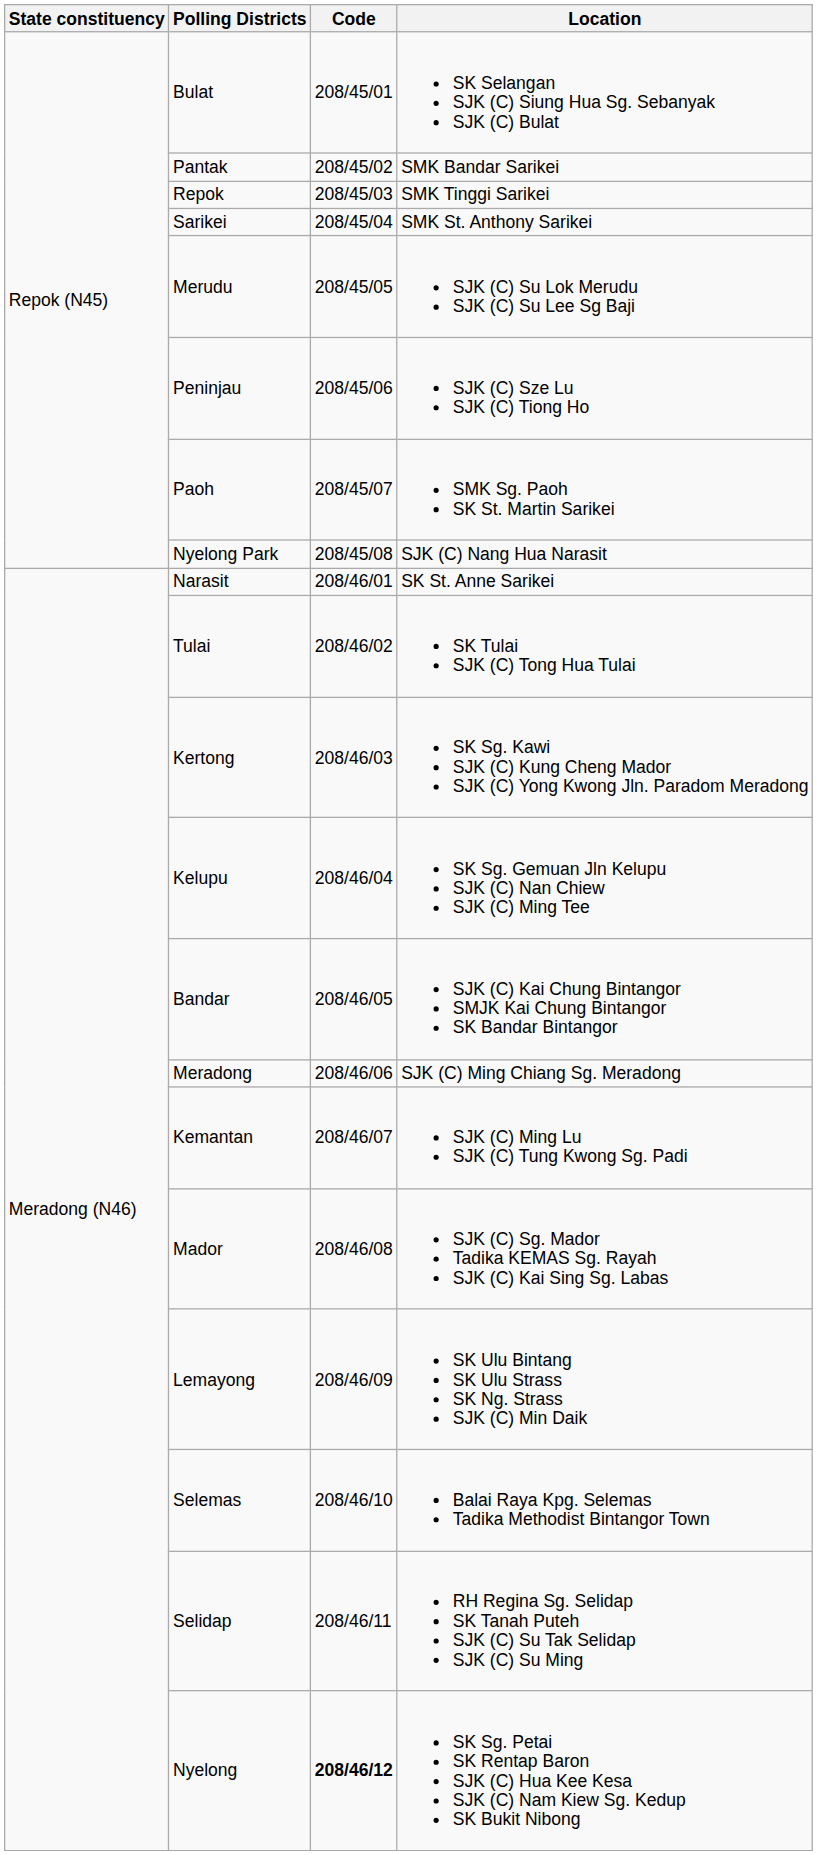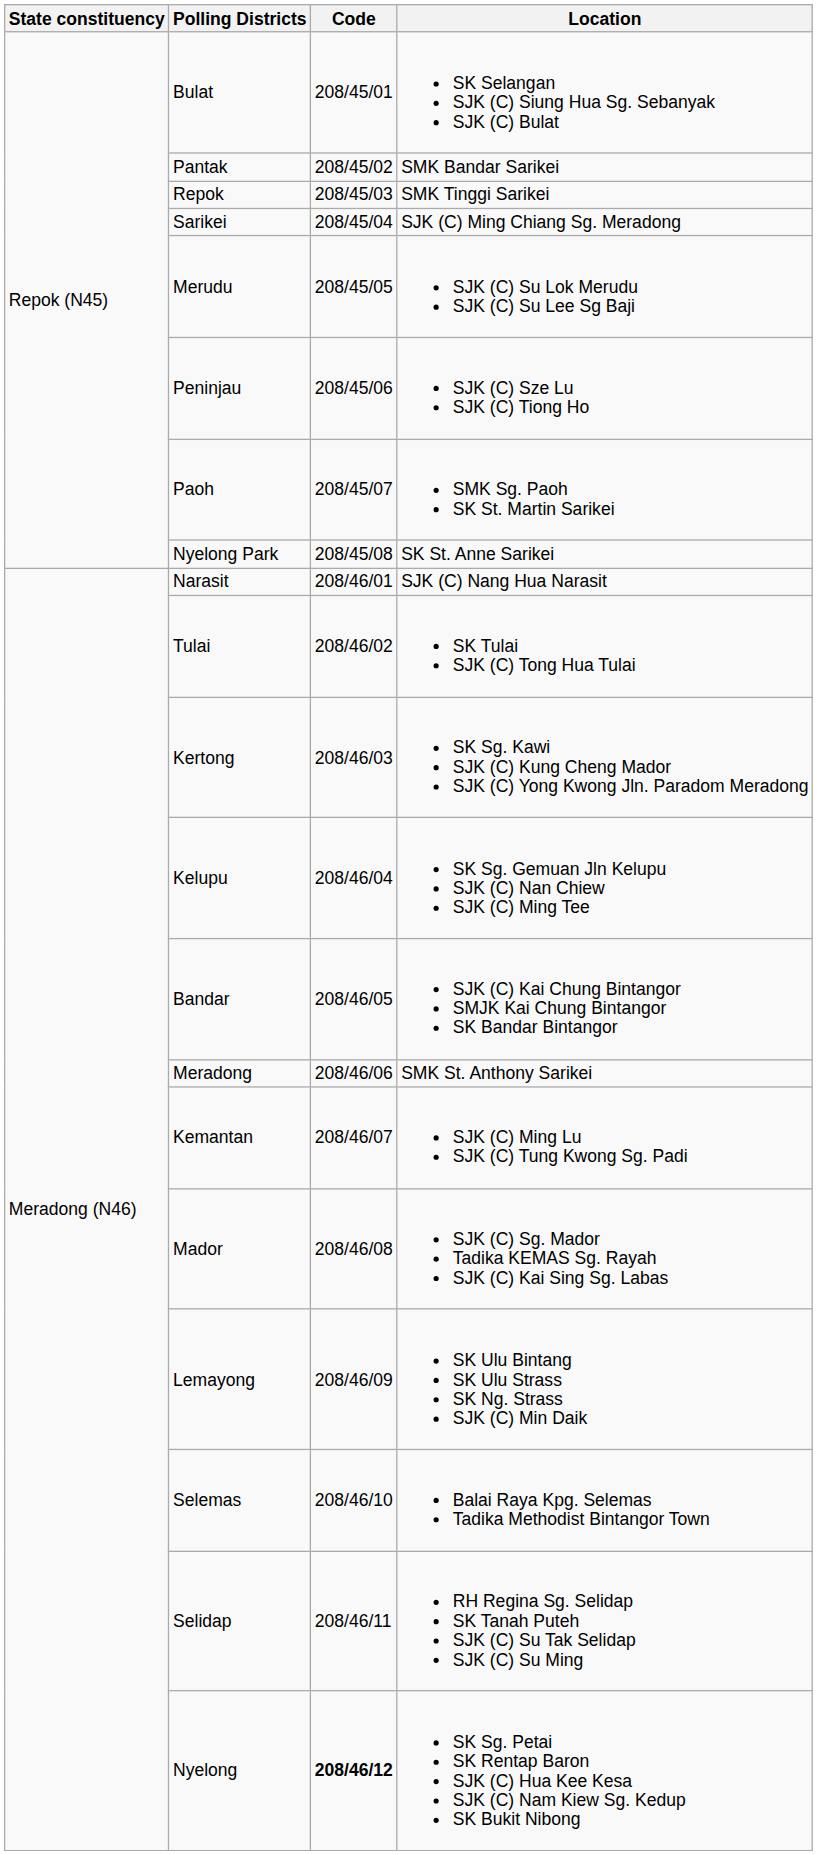Sarikei | Location: SMK St. Anthony Sarikei -> SJK (C) Ming Chiang Sg. Meradong
Nyelong Park | Location: SJK (C) Nang Hua Narasit -> SK St. Anne Sarikei
Narasit | Location: SK St. Anne Sarikei -> SJK (C) Nang Hua Narasit
Meradong | Location: SJK (C) Ming Chiang Sg. Meradong -> SMK St. Anthony Sarikei
